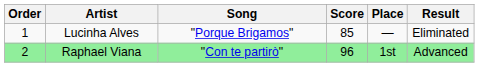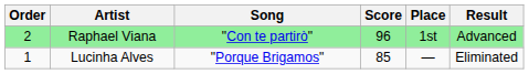rows swapped: Lucinha Alves <-> Raphael Viana
